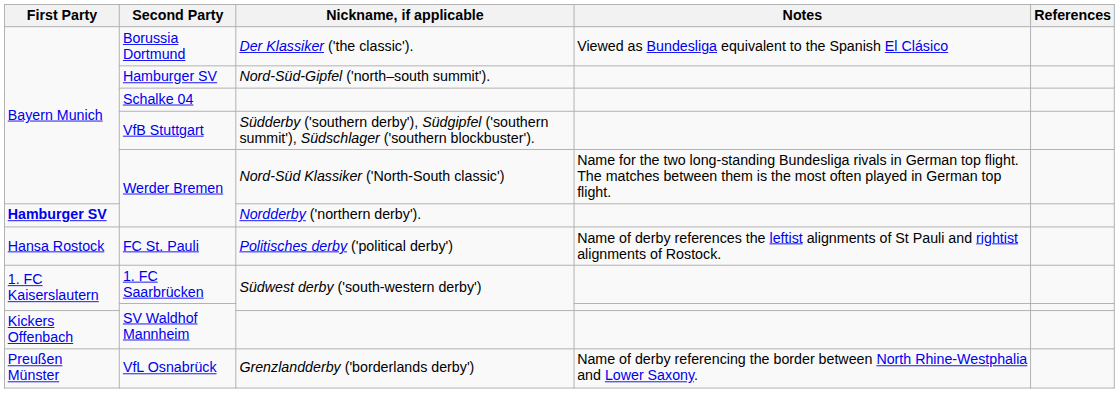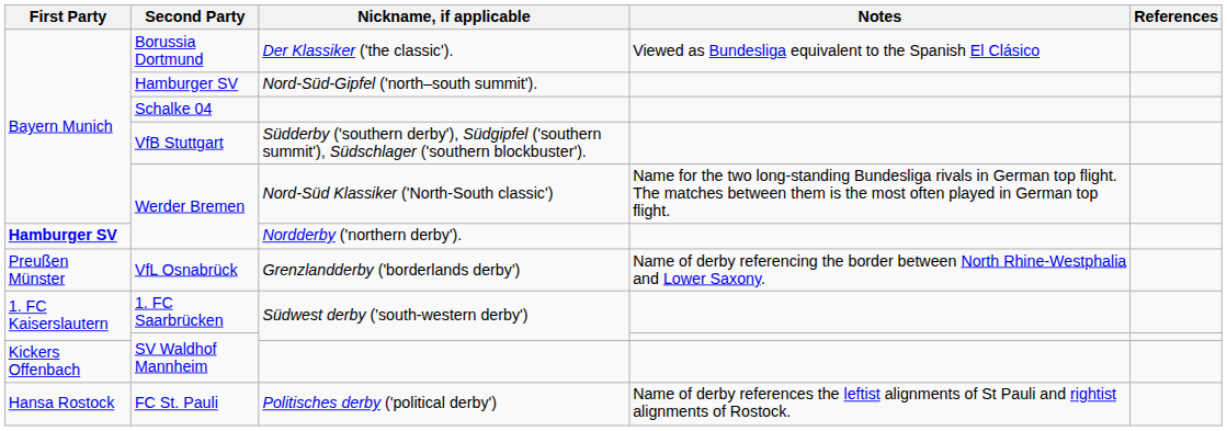rows swapped: VfL Osnabrück <-> FC St. Pauli
